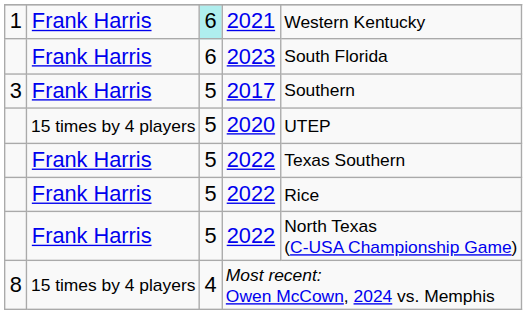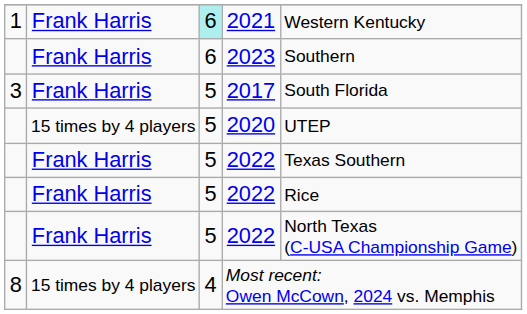2023 | column 5: South Florida -> Southern
2017 | column 5: Southern -> South Florida
